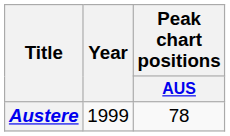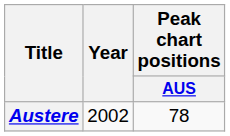Austere | Year: 1999 -> 2002
